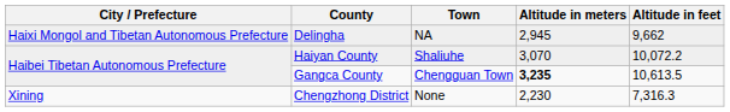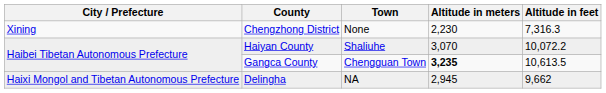rows swapped: Chengzhong District <-> Delingha
